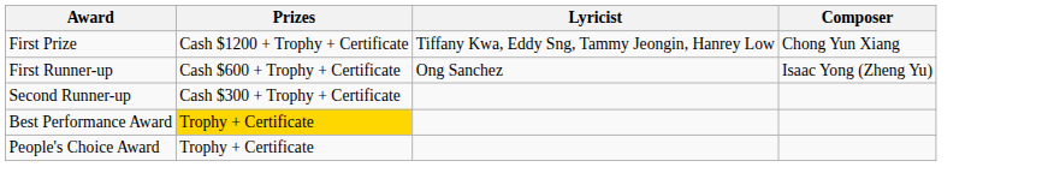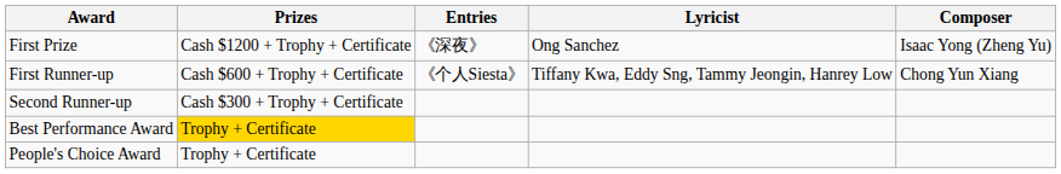+ column: Entries | 《深夜》 | 《个人Siesta》
First Prize | Lyricist: Tiffany Kwa, Eddy Sng, Tammy Jeongin, Hanrey Low -> Ong Sanchez
First Prize | Composer: Chong Yun Xiang -> Isaac Yong (Zheng Yu)
First Runner-up | Lyricist: Ong Sanchez -> Tiffany Kwa, Eddy Sng, Tammy Jeongin, Hanrey Low
First Runner-up | Composer: Isaac Yong (Zheng Yu) -> Chong Yun Xiang
